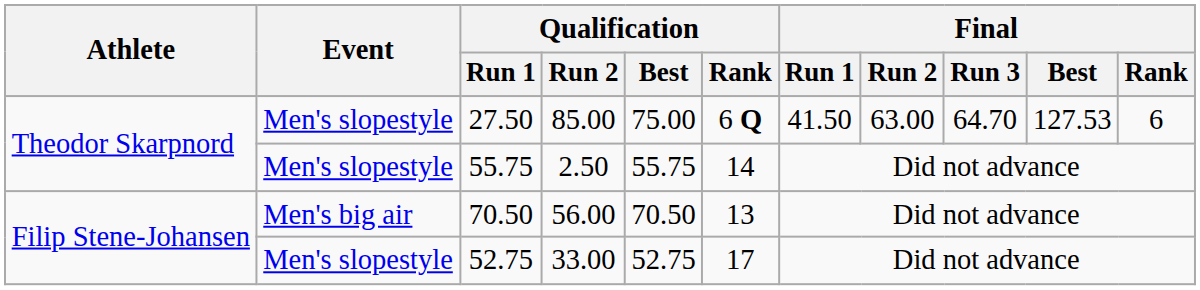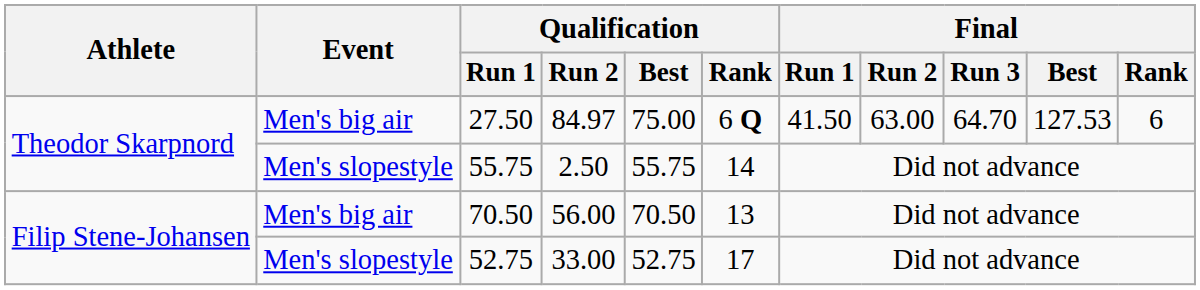27.50 | Event: Men's slopestyle -> Men's big air
27.50 | Qualification / Run 2: 85.00 -> 84.97
